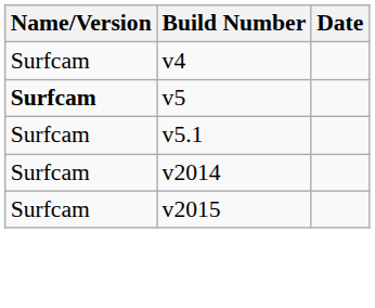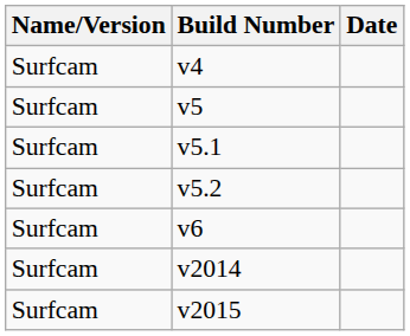v5 | Name/Version: bold -> normal
+ row: Surfcam | v5.2
+ row: Surfcam | v6
